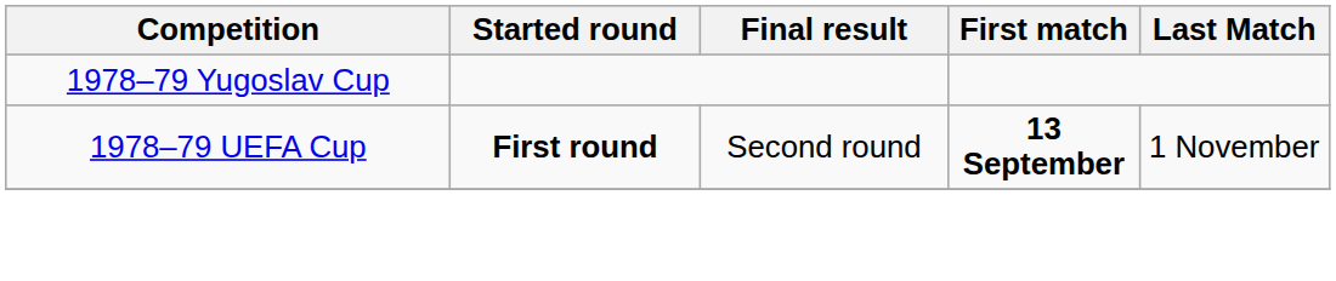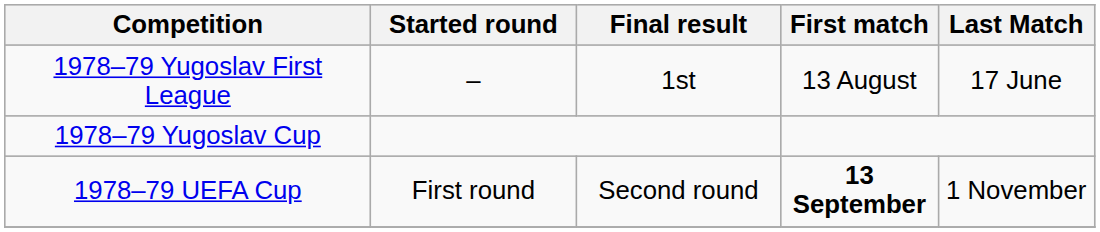+ row: 1978–79 Yugoslav First League | – | 1st | 13 August | 17 June
1978–79 UEFA Cup | Started round: bold -> normal
